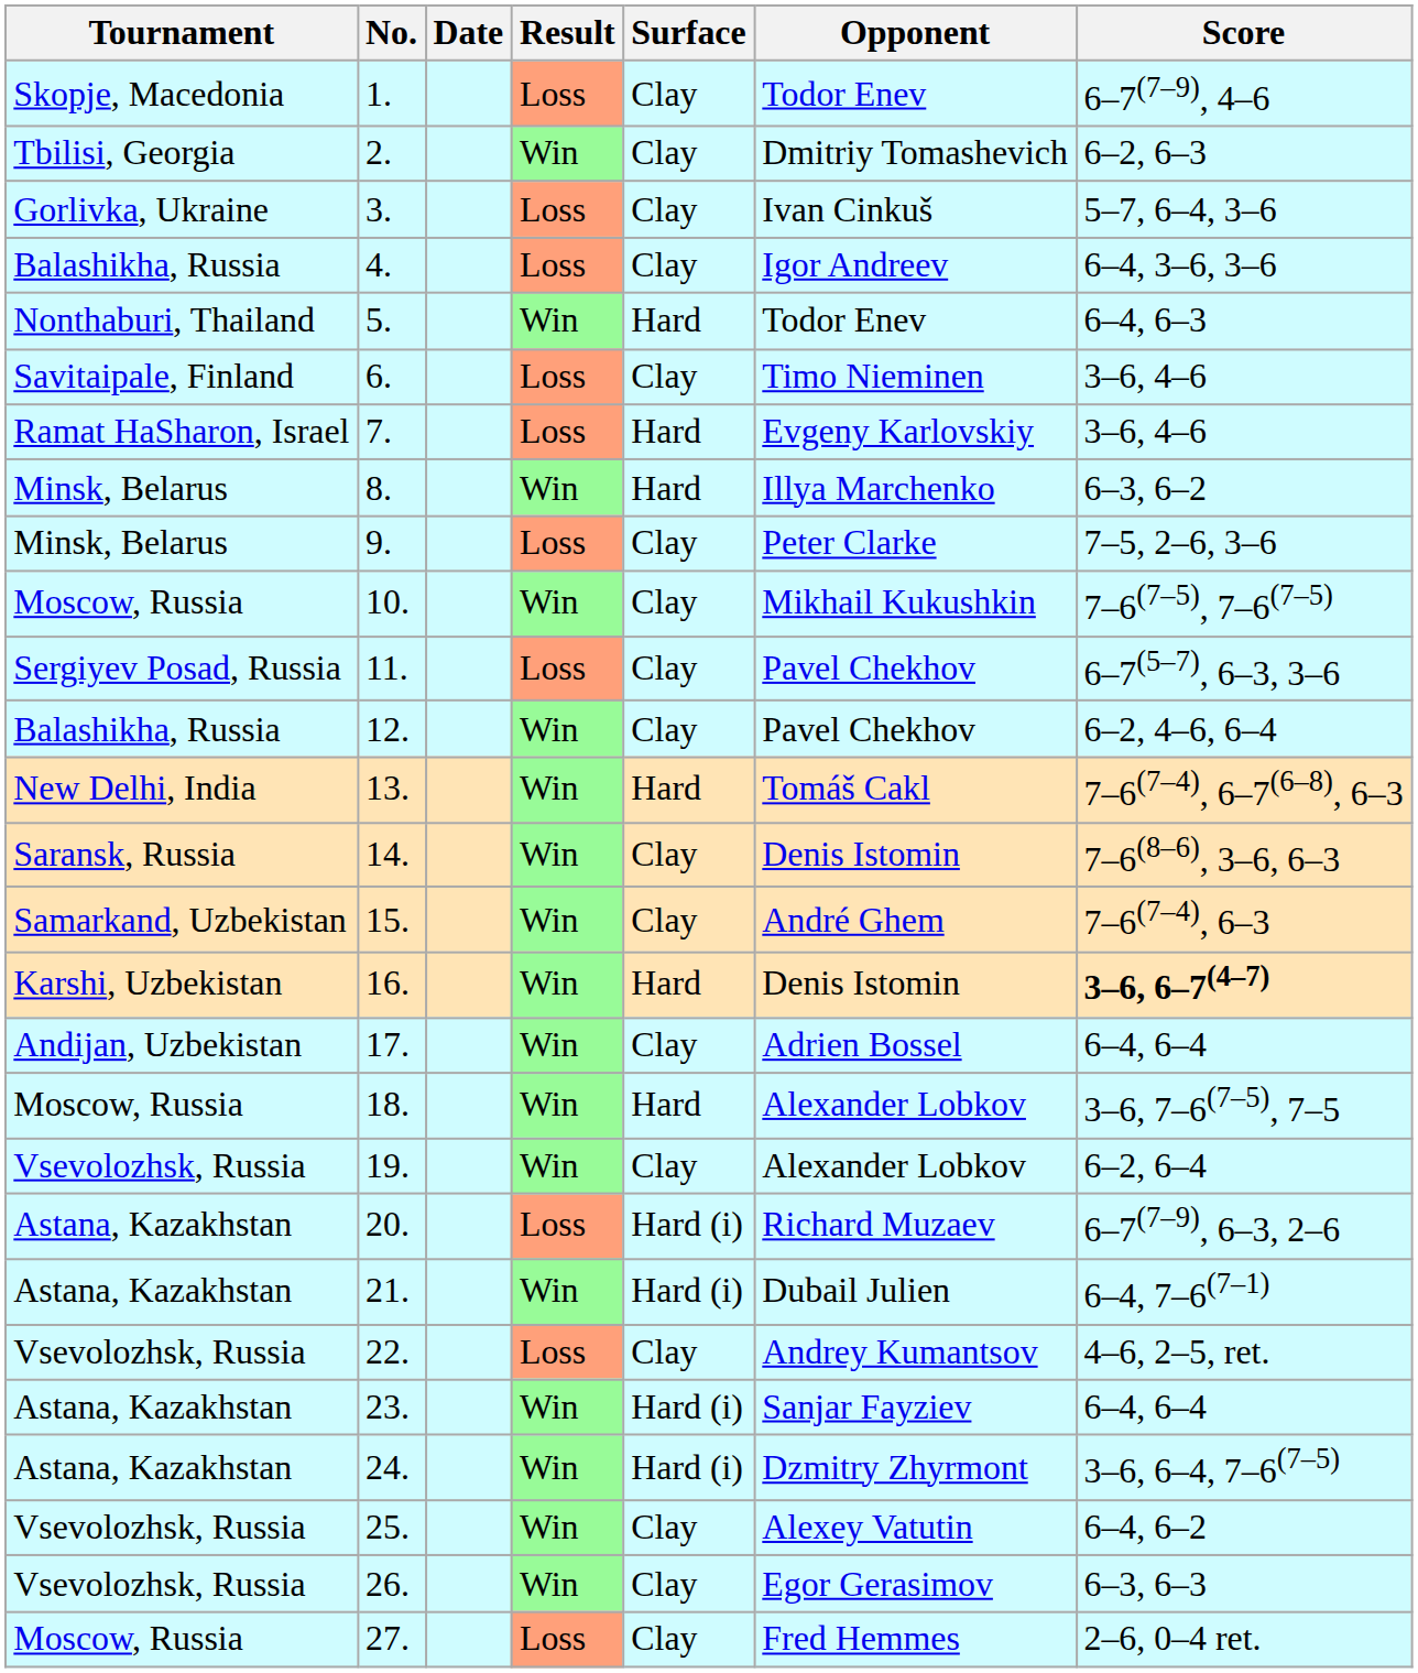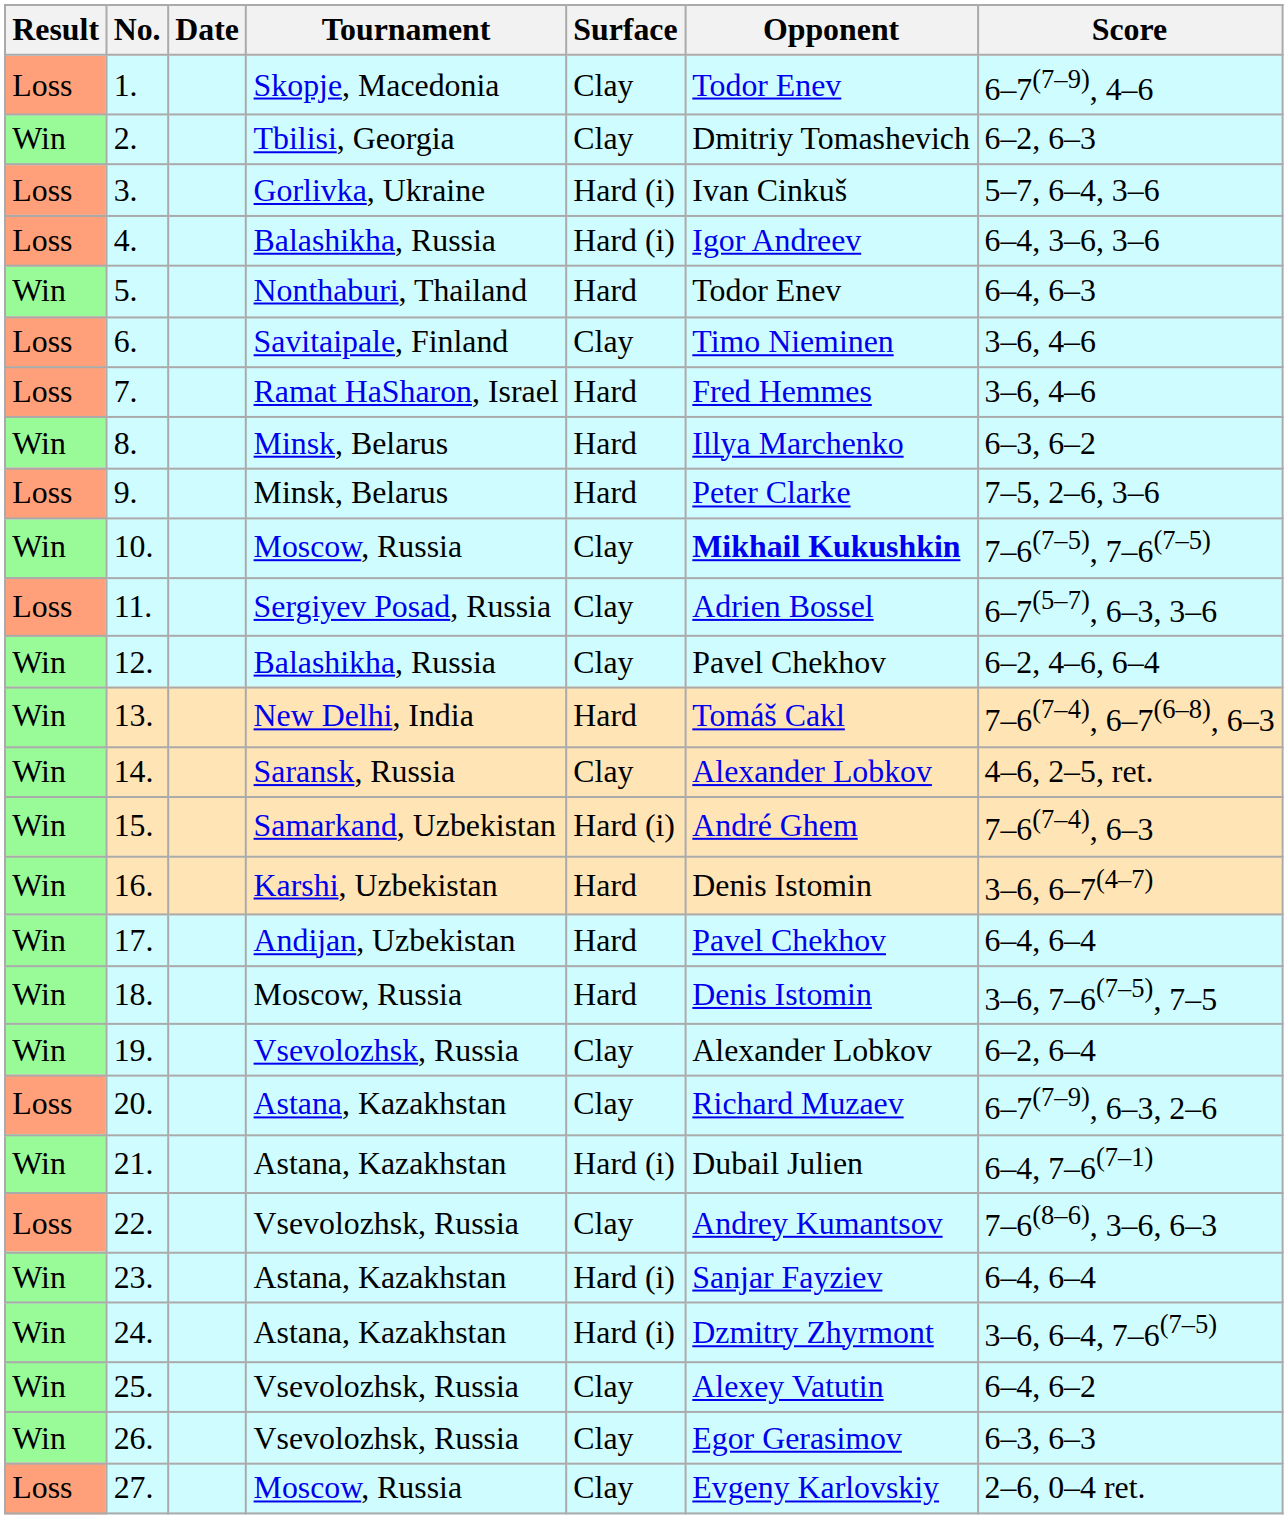columns swapped: Result <-> Tournament
3. | Surface: Clay -> Hard (i)
4. | Surface: Clay -> Hard (i)
7. | Opponent: Evgeny Karlovskiy -> Fred Hemmes
9. | Surface: Clay -> Hard
10. | Opponent: normal -> bold
11. | Opponent: Pavel Chekhov -> Adrien Bossel
14. | Opponent: Denis Istomin -> Alexander Lobkov
14. | Score: 7–6(8–6), 3–6, 6–3 -> 4–6, 2–5, ret.
15. | Surface: Clay -> Hard (i)
16. | Score: bold -> normal
17. | Surface: Clay -> Hard
17. | Opponent: Adrien Bossel -> Pavel Chekhov
18. | Opponent: Alexander Lobkov -> Denis Istomin
20. | Surface: Hard (i) -> Clay
22. | Score: 4–6, 2–5, ret. -> 7–6(8–6), 3–6, 6–3
27. | Opponent: Fred Hemmes -> Evgeny Karlovskiy
